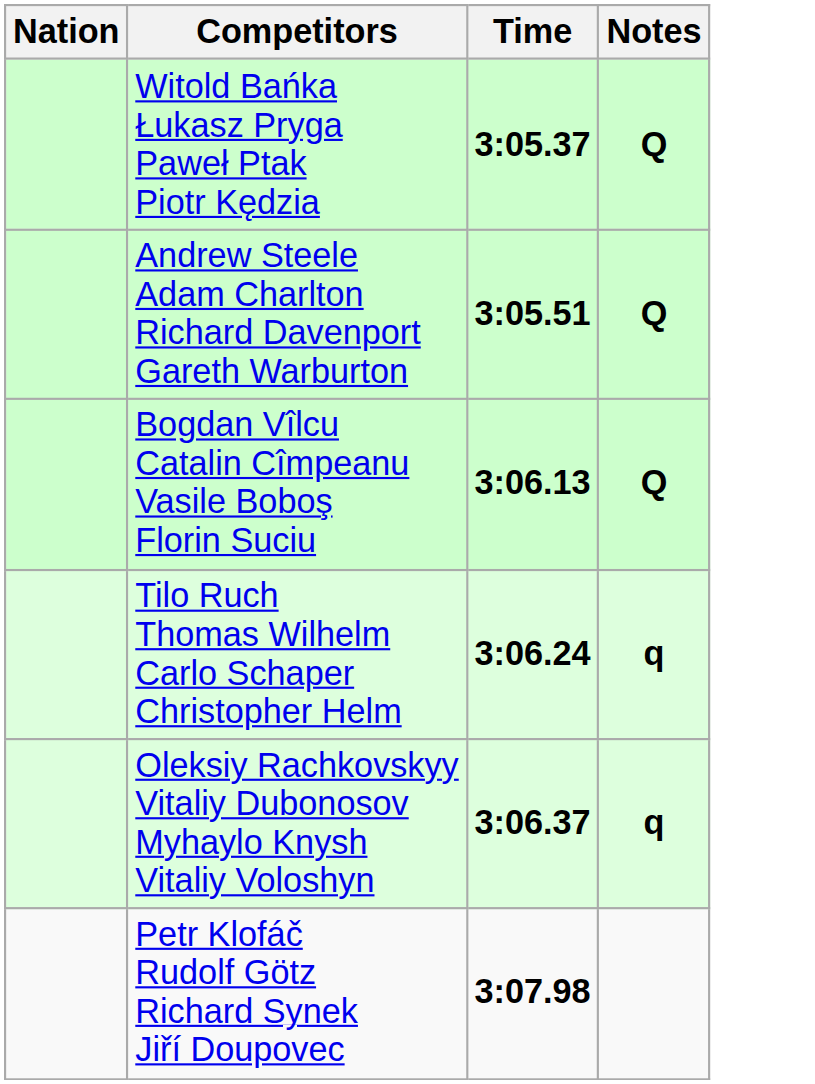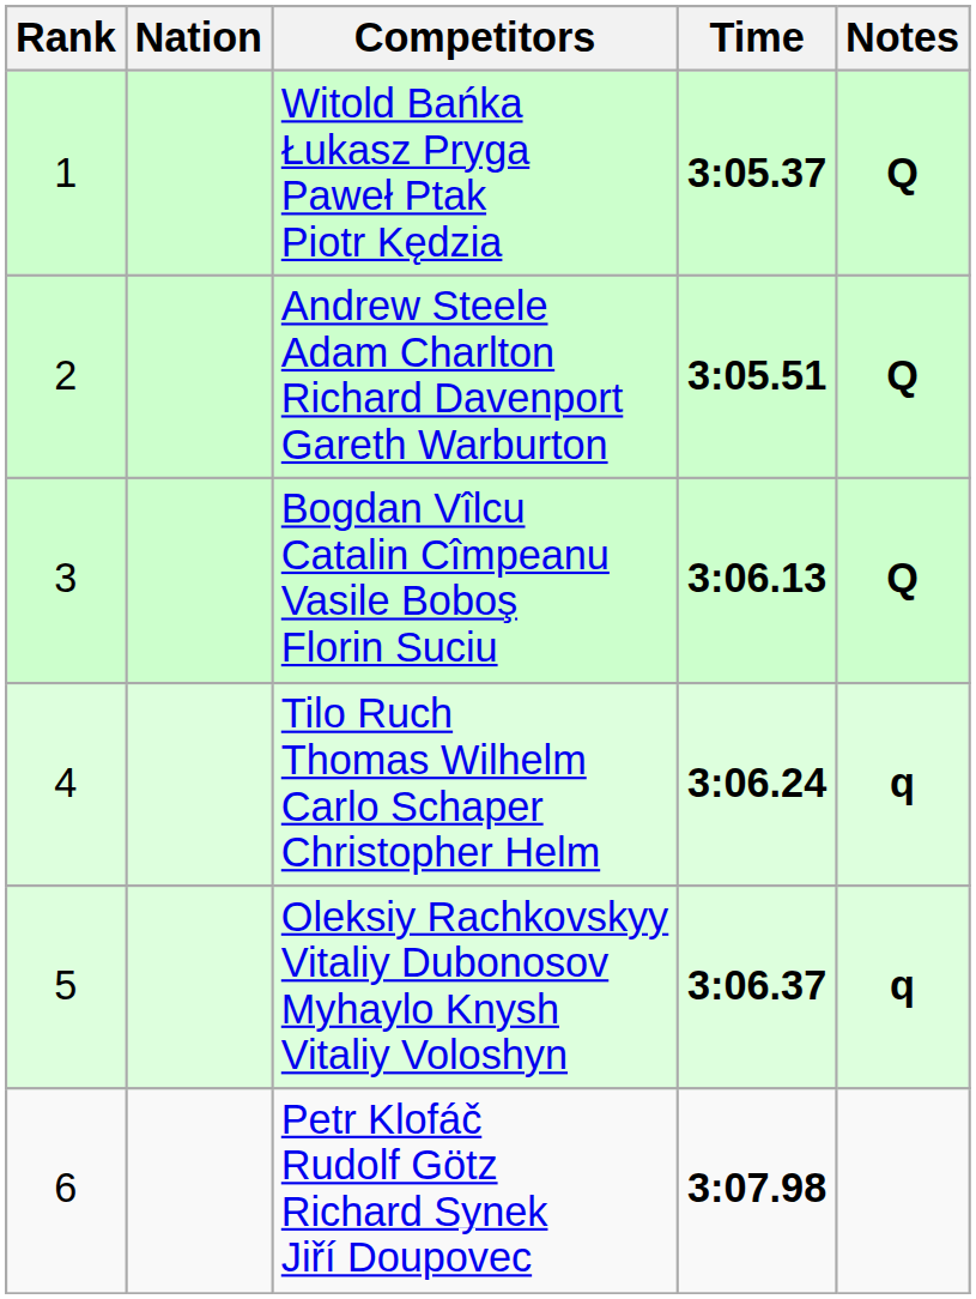+ column: Rank | 1 | 2 | 3 | 4 | 5 | 6
